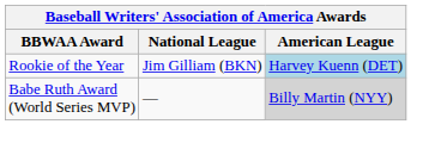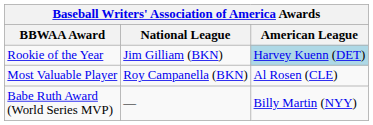+ row: Most Valuable Player | Roy Campanella (BKN) | Al Rosen (CLE)
Babe Ruth Award (World Series MVP) | American League: lightgrey background -> no background
